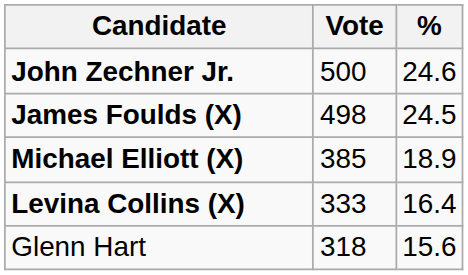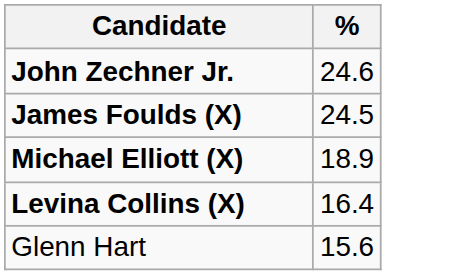- column: Vote | 500 | 498 | 385 | 333 | 318
